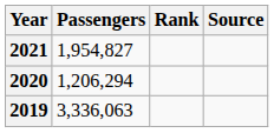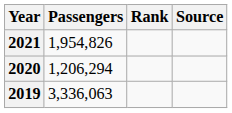2021 | Passengers: 1,954,827 -> 1,954,826
